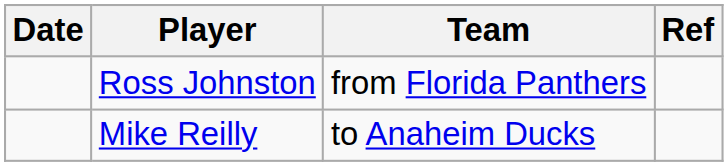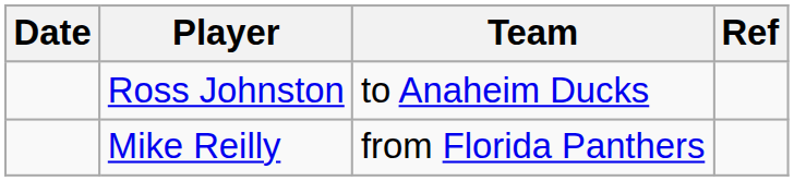Ross Johnston | Team: from Florida Panthers -> to Anaheim Ducks
Mike Reilly | Team: to Anaheim Ducks -> from Florida Panthers
